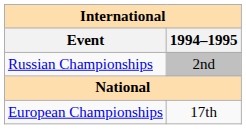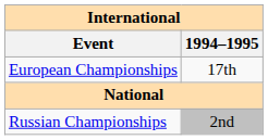rows swapped: European Championships <-> Russian Championships
